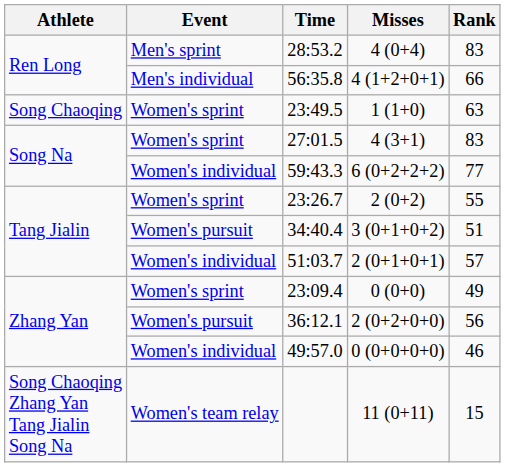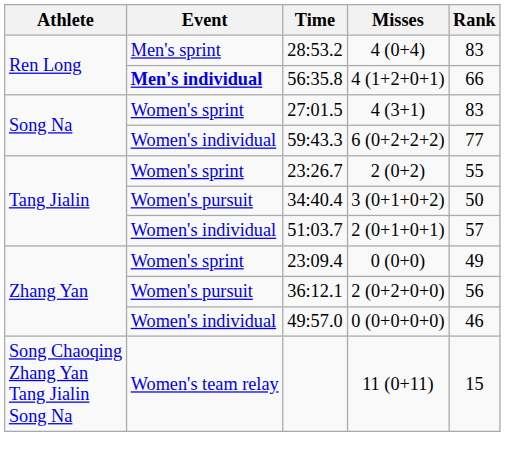56:35.8 | Event: normal -> bold
- row: Song Chaoqing | Women's sprint | 23:49.5 | 1 (1+0) | 63
34:40.4 | Rank: 51 -> 50
